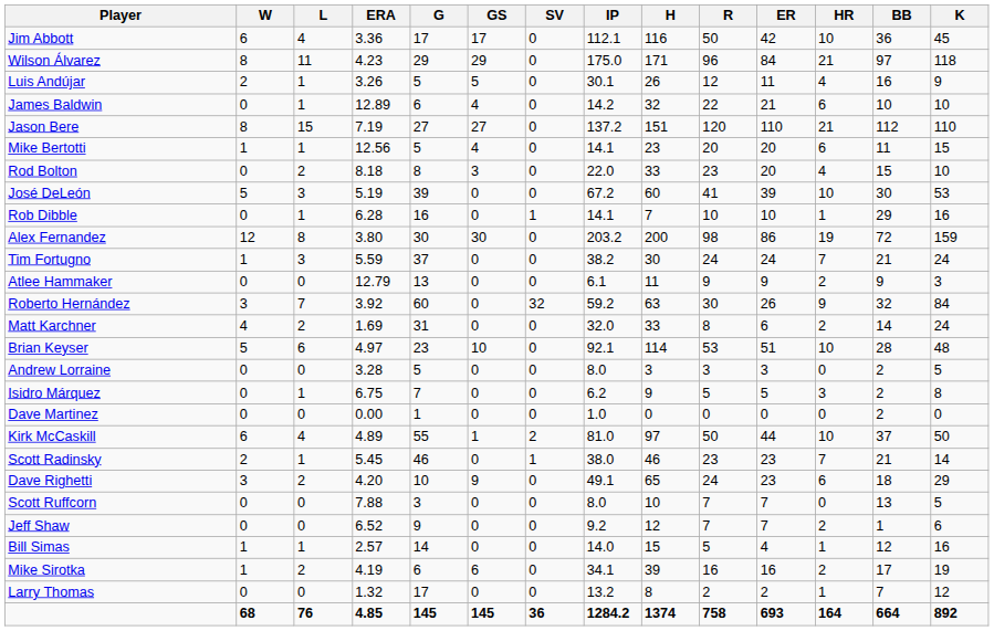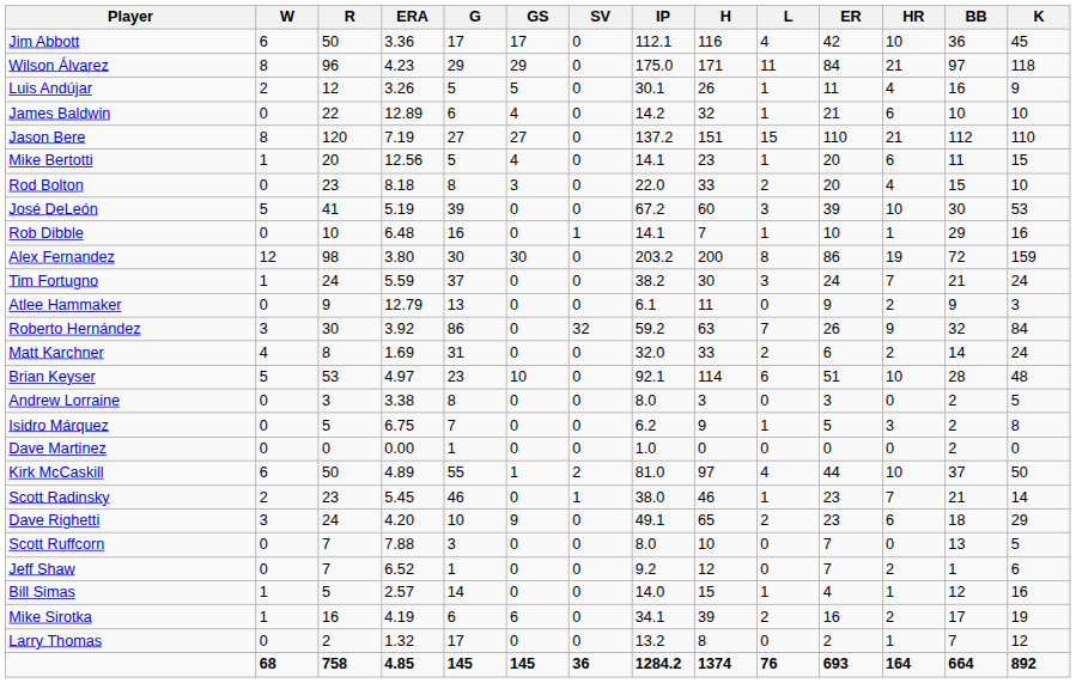columns swapped: L <-> R
Rob Dibble | ERA: 6.28 -> 6.48
Roberto Hernández | G: 60 -> 86
Andrew Lorraine | ERA: 3.28 -> 3.38
Andrew Lorraine | G: 5 -> 8
Jeff Shaw | G: 9 -> 1
